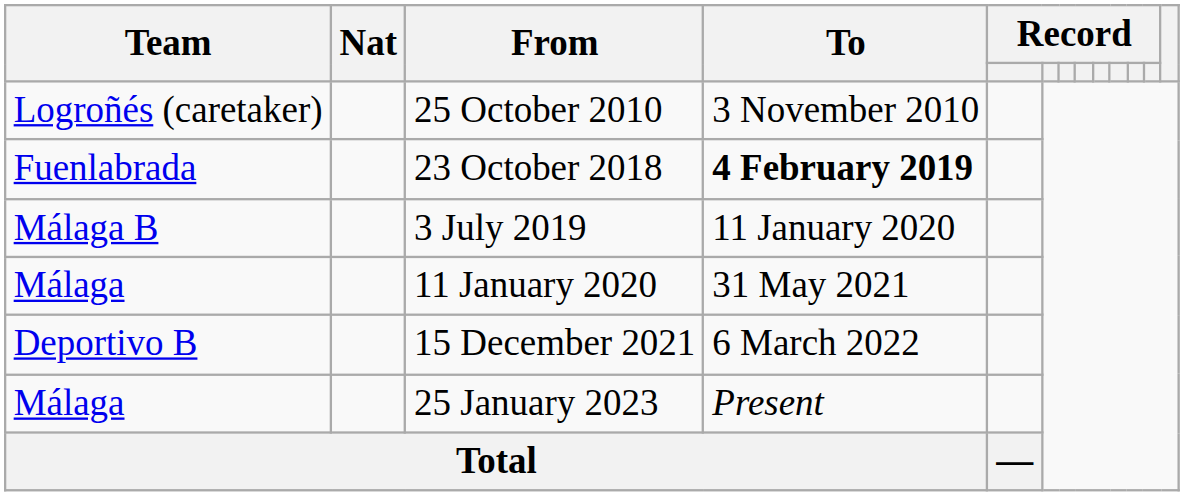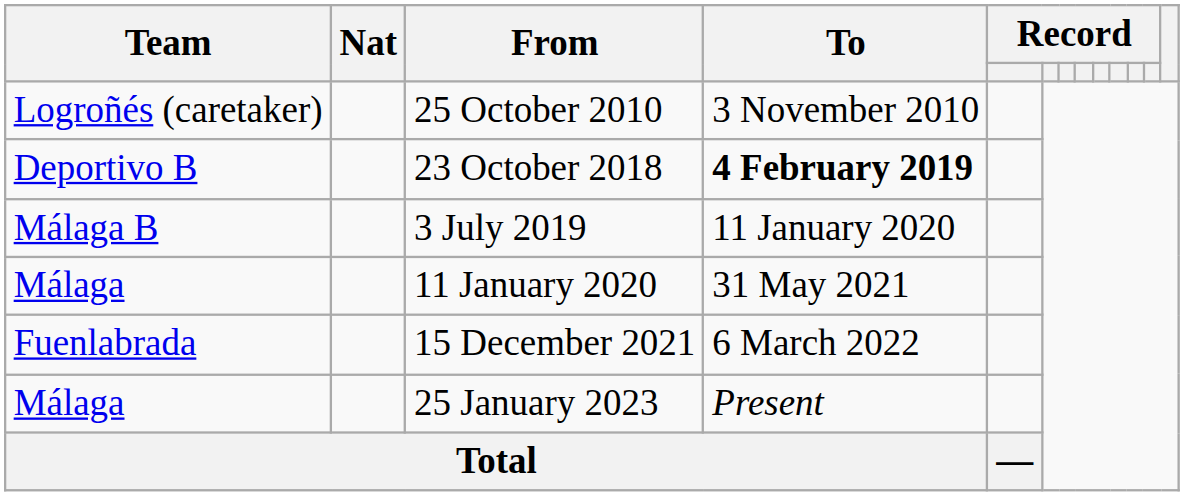23 October 2018 | Team: Fuenlabrada -> Deportivo B
15 December 2021 | Team: Deportivo B -> Fuenlabrada
